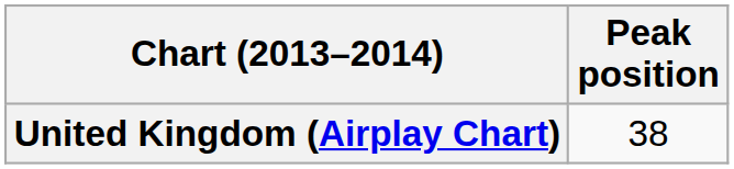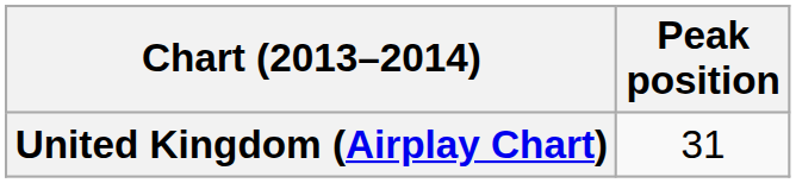United Kingdom (Airplay Chart) | Peak position: 38 -> 31
